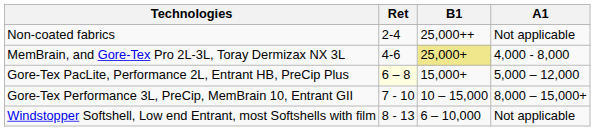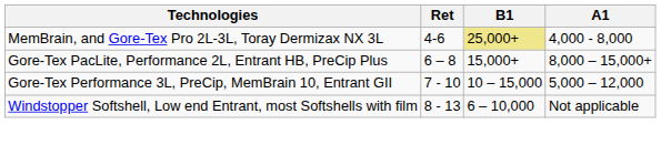- row: Non-coated fabrics | 2-4 | 25,000++ | Not applicable
Gore-Tex PacLite, Performance 2L, Entrant HB, PreCip Plus | Ret: lightyellow background -> no background
Gore-Tex PacLite, Performance 2L, Entrant HB, PreCip Plus | A1: 5,000 – 12,000 -> 8,000 – 15,000+
Gore-Tex Performance 3L, PreCip, MemBrain 10, Entrant GII | A1: 8,000 – 15,000+ -> 5,000 – 12,000
